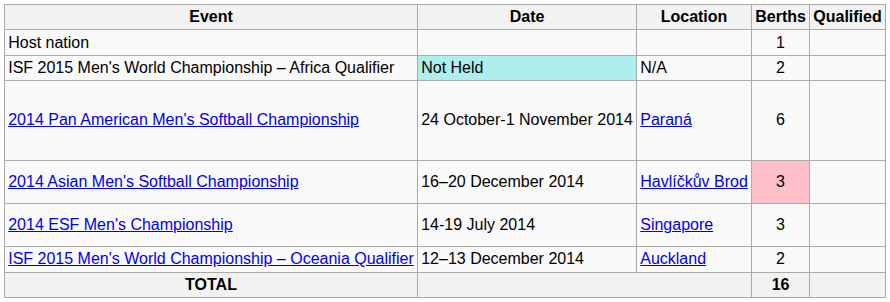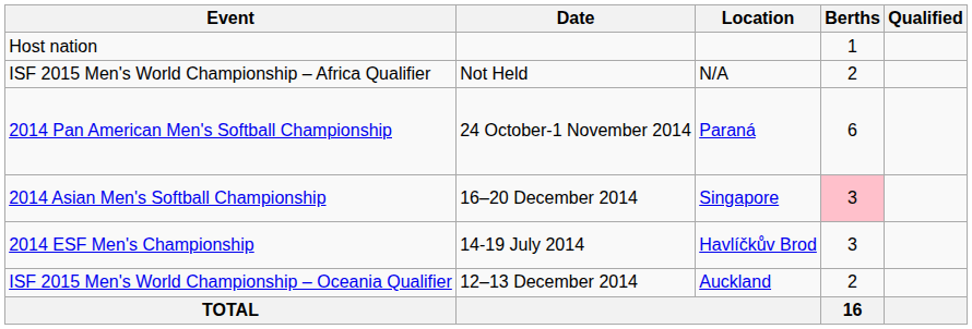ISF 2015 Men's World Championship – Africa Qualifier | Date: paleturquoise background -> no background
2014 Asian Men's Softball Championship | Location: Havlíčkův Brod -> Singapore
2014 ESF Men's Championship | Location: Singapore -> Havlíčkův Brod
